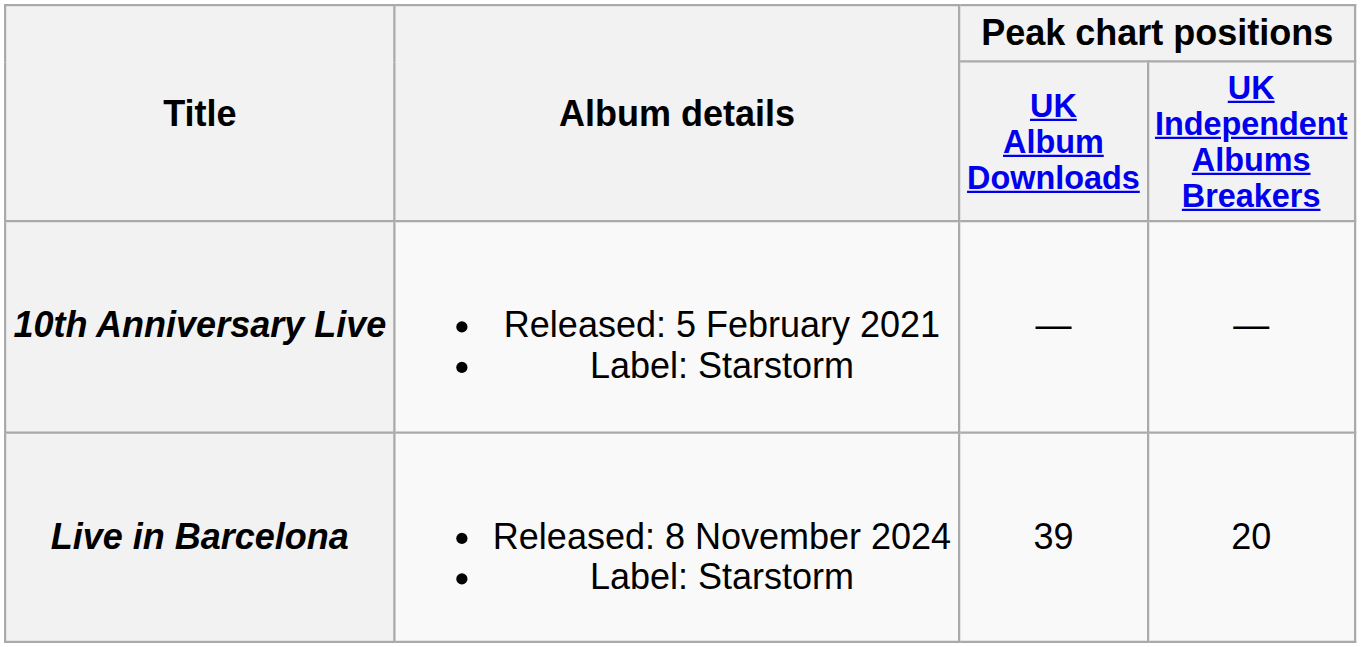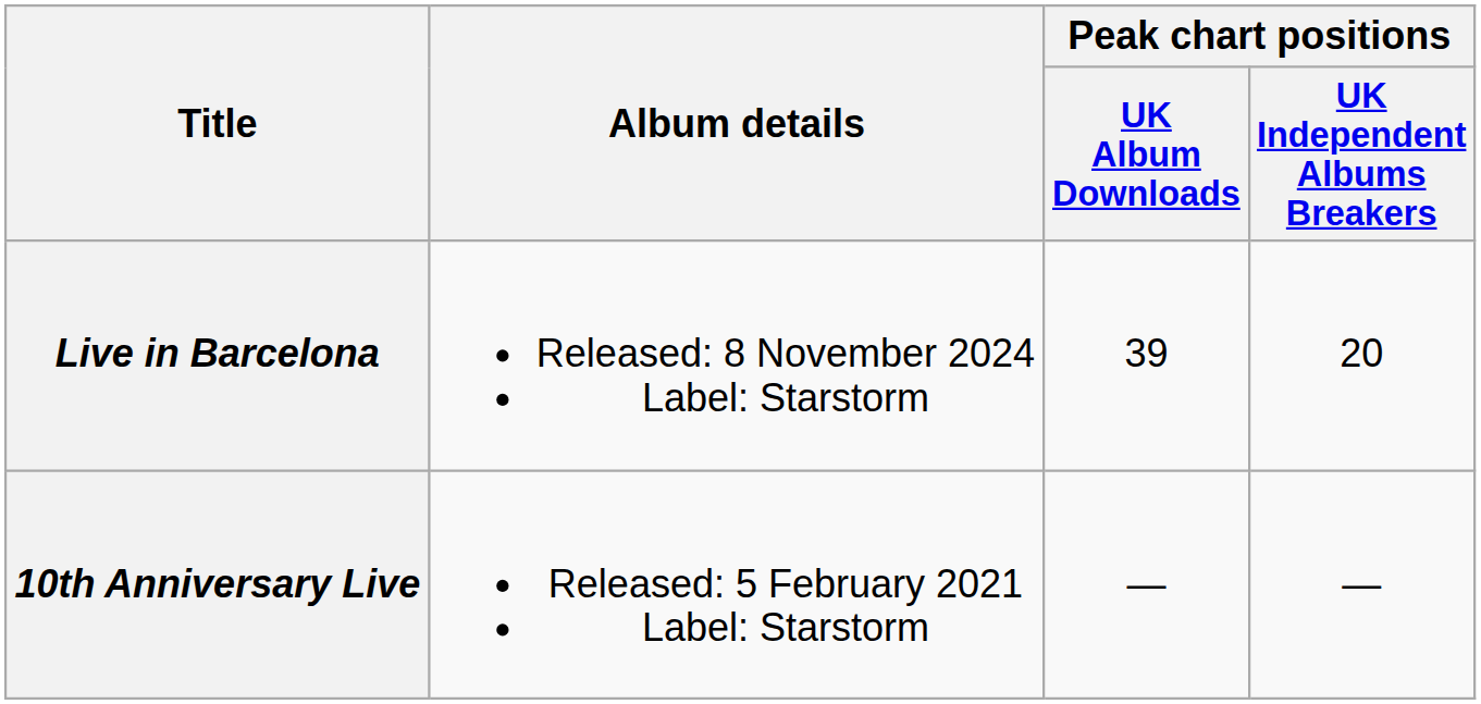rows swapped: 10th Anniversary Live <-> Live in Barcelona
